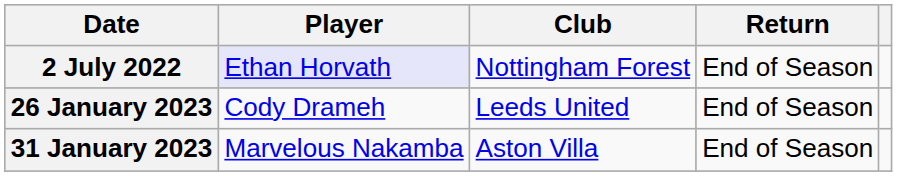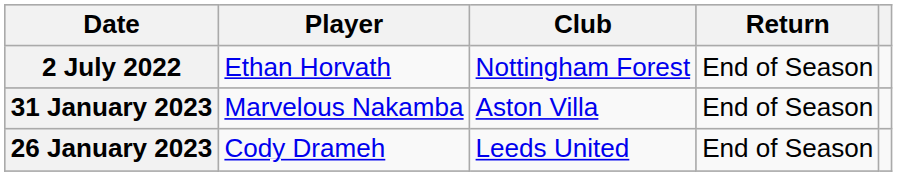2 July 2022 | Player: lavender background -> no background
rows swapped: 26 January 2023 <-> 31 January 2023
